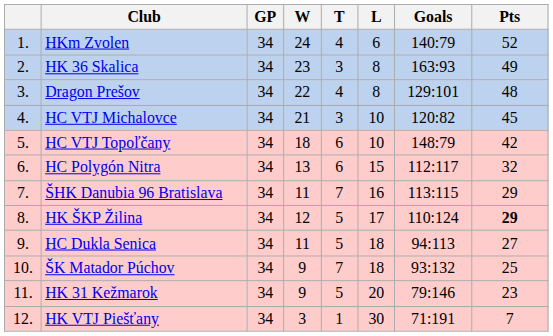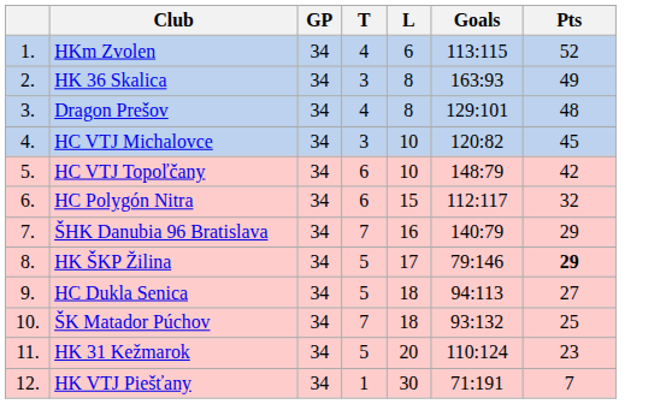- column: W | 24 | 23 | 22 | 21 | 18 | 13 | 11 | 12 | 11 | 9 | 9 | 3
HKm Zvolen | Goals: 140:79 -> 113:115
ŠHK Danubia 96 Bratislava | Goals: 113:115 -> 140:79
HK ŠKP Žilina | Goals: 110:124 -> 79:146
HK 31 Kežmarok | Goals: 79:146 -> 110:124
